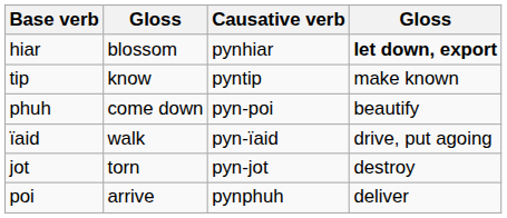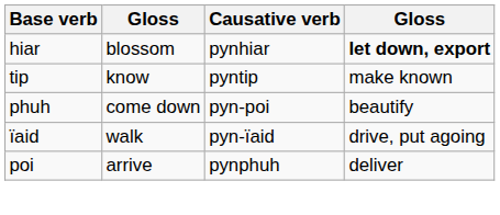- row: jot | torn | pyn-jot | destroy
